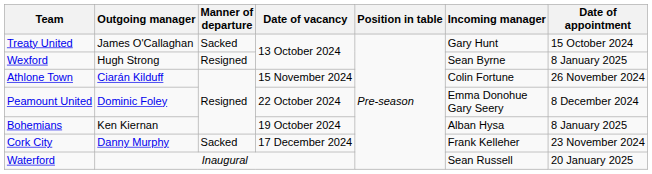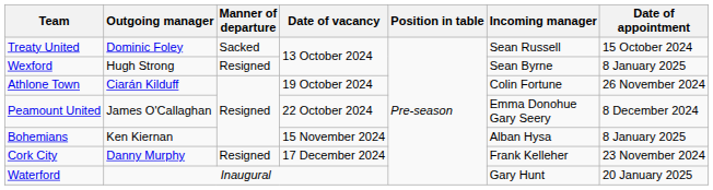Treaty United | Outgoing manager: James O'Callaghan -> Dominic Foley
Treaty United | Incoming manager: Gary Hunt -> Sean Russell
Athlone Town | Date of vacancy: 15 November 2024 -> 19 October 2024
Peamount United | Outgoing manager: Dominic Foley -> James O'Callaghan
Bohemians | Date of vacancy: 19 October 2024 -> 15 November 2024
Cork City | Manner of departure: Sacked -> Resigned
Waterford | Incoming manager: Sean Russell -> Gary Hunt
